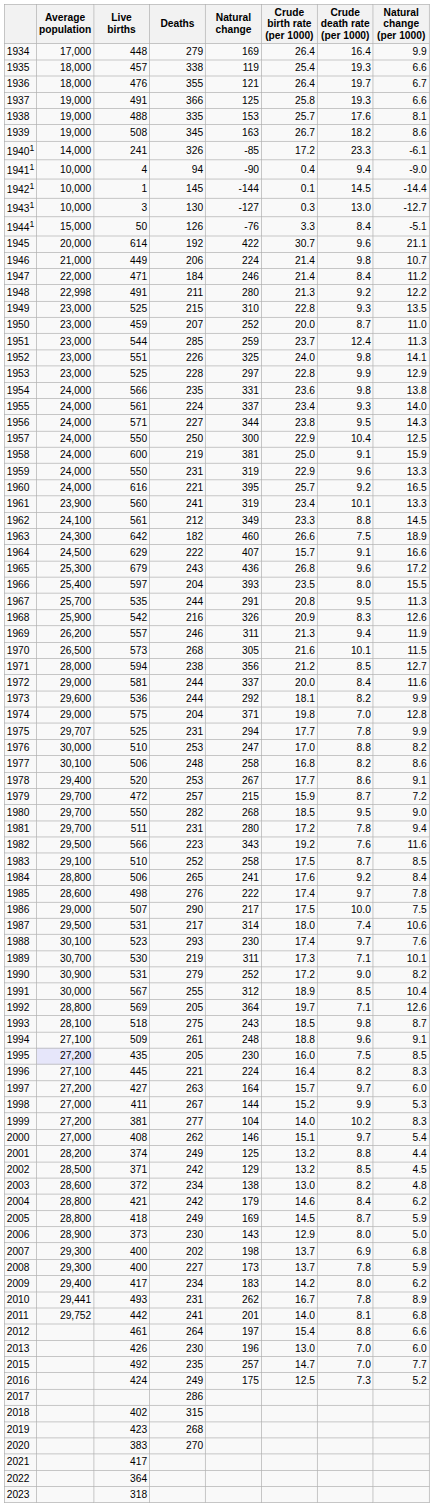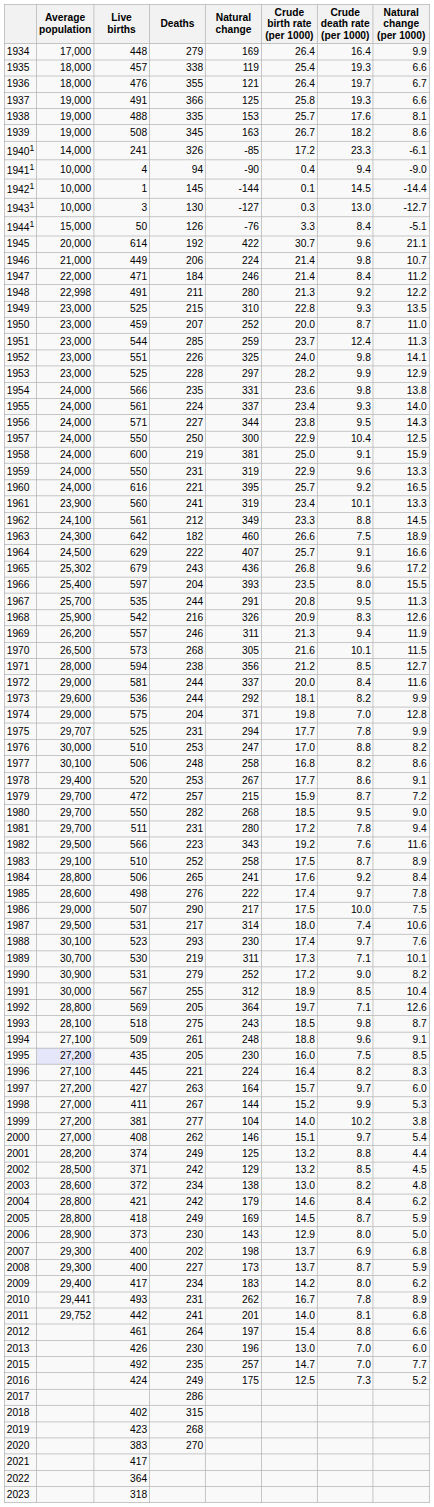1953 | Crude birth rate (per 1000): 22.8 -> 28.2
1964 | Crude birth rate (per 1000): 15.7 -> 25.7
1965 | Average population: 25,300 -> 25,302
1983 | Natural change (per 1000): 8.5 -> 8.9
1999 | Natural change (per 1000): 8.3 -> 3.8
2008 | Crude death rate (per 1000): 7.8 -> 8.7
